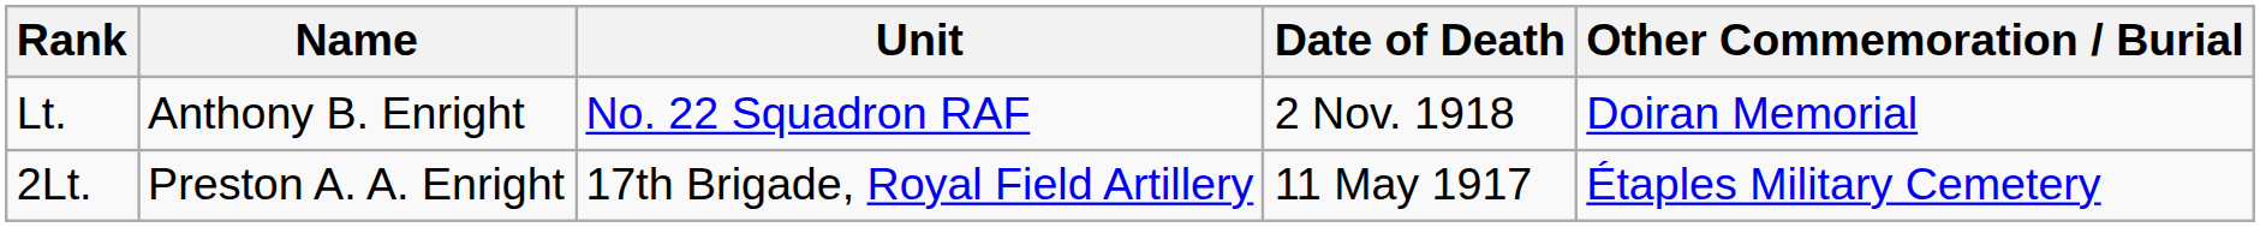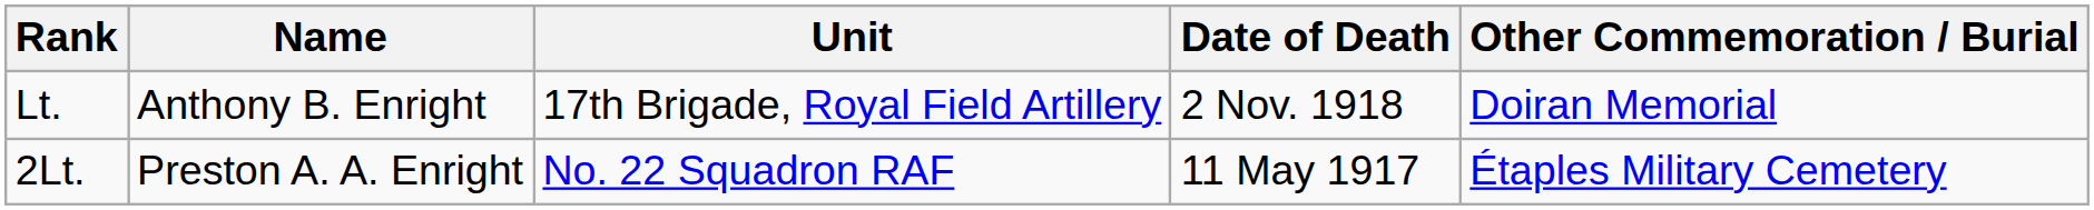Lt. | Unit: No. 22 Squadron RAF -> 17th Brigade, Royal Field Artillery
2Lt. | Unit: 17th Brigade, Royal Field Artillery -> No. 22 Squadron RAF
